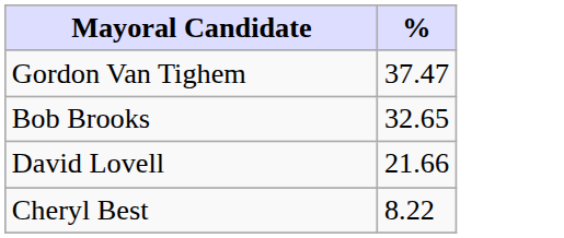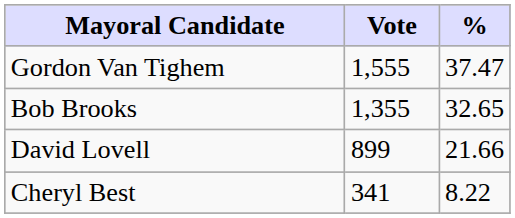+ column: Vote | 1,555 | 1,355 | 899 | 341
